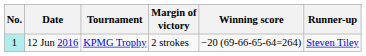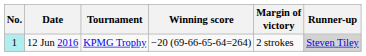columns swapped: Winning score <-> Margin of victory
12 Jun 2016 | Runner-up: no background -> lightgrey background
